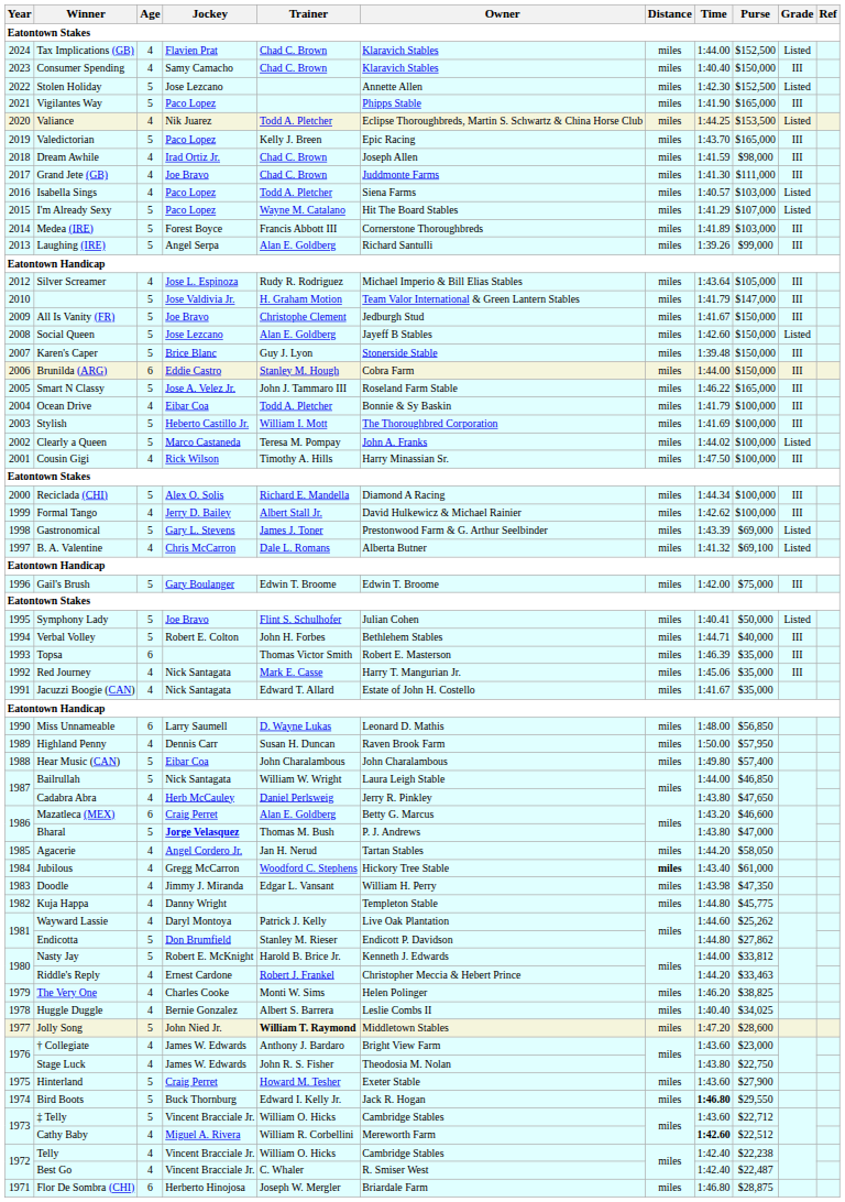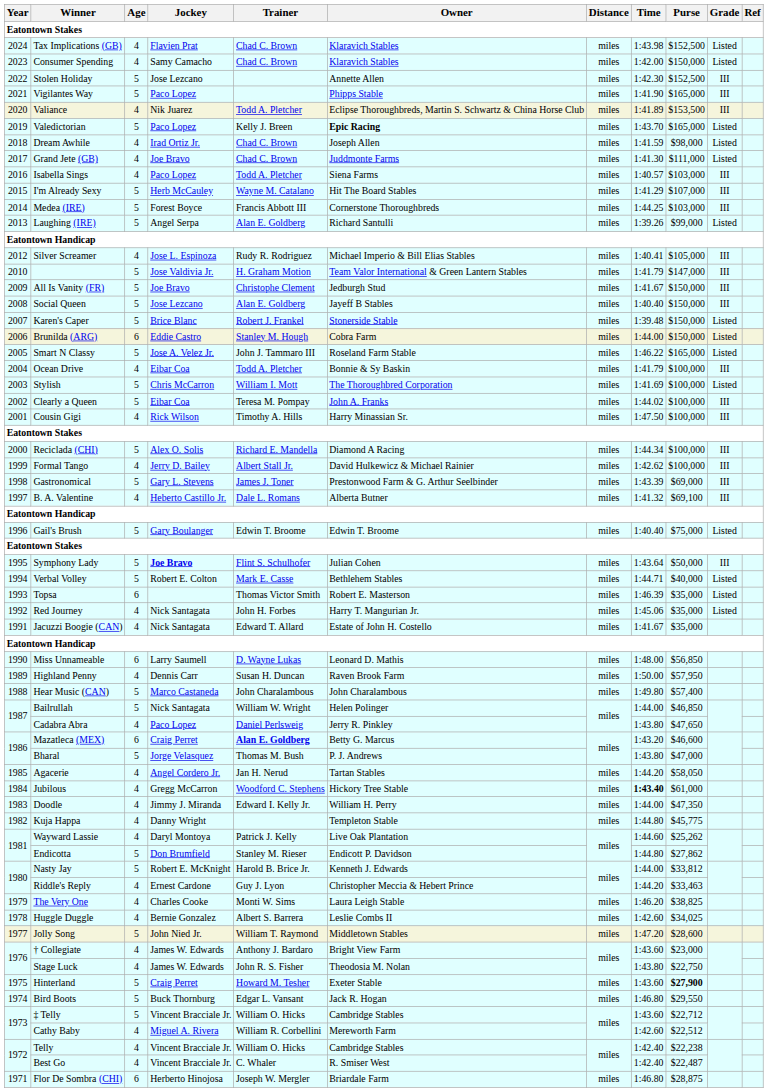Tax Implications (GB) | Time: 1:44.00 -> 1:43.98
Consumer Spending | Time: 1:40.40 -> 1:42.00
Consumer Spending | Grade: III -> Listed
Stolen Holiday | Grade: Listed -> III
Valiance | Time: 1:44.25 -> 1:41.89
Valiance | Grade: Listed -> III
Valedictorian | Owner: normal -> bold
Valedictorian | Grade: III -> Listed
Dream Awhile | Grade: III -> Listed
Grand Jete (GB) | Grade: III -> Listed
Isabella Sings | Grade: Listed -> III
I'm Already Sexy | Jockey: Paco Lopez -> Herb McCauley
I'm Already Sexy | Grade: Listed -> III
Medea (IRE) | Time: 1:41.89 -> 1:44.25
Laughing (IRE) | Grade: III -> Listed
Silver Screamer | Time: 1:43.64 -> 1:40.41
Social Queen | Time: 1:42.60 -> 1:40.40
Social Queen | Grade: Listed -> III
Karen's Caper | Trainer: Guy J. Lyon -> Robert J. Frankel
Karen's Caper | Grade: III -> Listed
Brunilda (ARG) | Grade: III -> Listed
Smart N Classy | Grade: III -> Listed
Stylish | Jockey: Heberto Castillo Jr. -> Chris McCarron
Stylish | Grade: III -> Listed
Clearly a Queen | Jockey: Marco Castaneda -> Eibar Coa
Clearly a Queen | Grade: Listed -> III
Gastronomical | Grade: Listed -> III
B. A. Valentine | Jockey: Chris McCarron -> Heberto Castillo Jr.
B. A. Valentine | Grade: Listed -> III
Gail's Brush | Time: 1:42.00 -> 1:40.40
Gail's Brush | Grade: III -> Listed
Symphony Lady | Jockey: normal -> bold
Symphony Lady | Time: 1:40.41 -> 1:43.64
Symphony Lady | Grade: Listed -> III
Verbal Volley | Trainer: John H. Forbes -> Mark E. Casse
Verbal Volley | Grade: III -> Listed
Topsa | Grade: III -> Listed
Red Journey | Trainer: Mark E. Casse -> John H. Forbes
Red Journey | Grade: III -> Listed
Hear Music (CAN) | Jockey: Eibar Coa -> Marco Castaneda
Bailrullah | Owner: Laura Leigh Stable -> Helen Polinger
Cadabra Abra | Jockey: Herb McCauley -> Paco Lopez
Mazatleca (MEX) | Trainer: normal -> bold
Bharal | Jockey: bold -> normal
Jubilous | Distance: bold -> normal
Jubilous | Time: normal -> bold
Doodle | Trainer: Edgar L. Vansant -> Edward I. Kelly Jr.
Doodle | Time: 1:43.98 -> 1:44.00
Riddle's Reply | Trainer: Robert J. Frankel -> Guy J. Lyon
The Very One | Owner: Helen Polinger -> Laura Leigh Stable
Huggle Duggle | Time: 1:40.40 -> 1:42.60
Jolly Song | Trainer: bold -> normal
Hinterland | Purse: normal -> bold
Bird Boots | Trainer: Edward I. Kelly Jr. -> Edgar L. Vansant
Bird Boots | Time: bold -> normal
Cathy Baby | Time: bold -> normal
